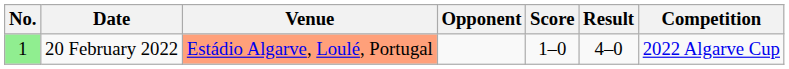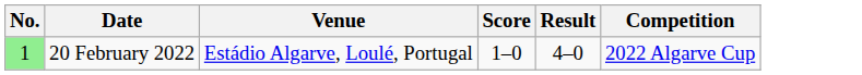- column: Opponent
20 February 2022 | Venue: lightsalmon background -> no background
